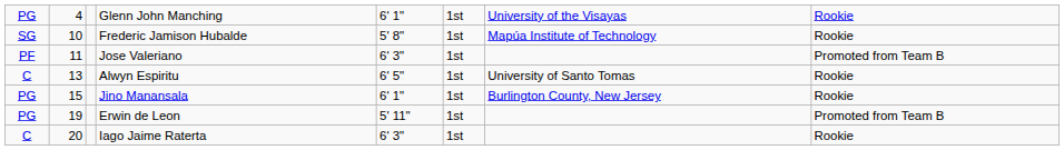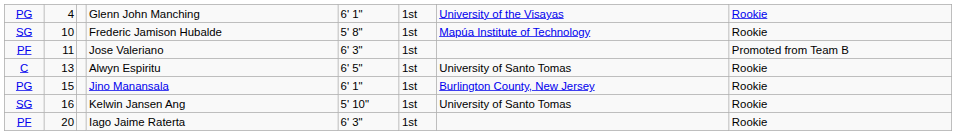+ row: SG | 16 | Kelwin Jansen Ang | 5' 10" | 1st | University of Santo Tomas | Rookie
- row: PG | 19 | Erwin de Leon | 5' 11" | 1st | Promoted from Team B
Iago Jaime Raterta | column 1: C -> PF
